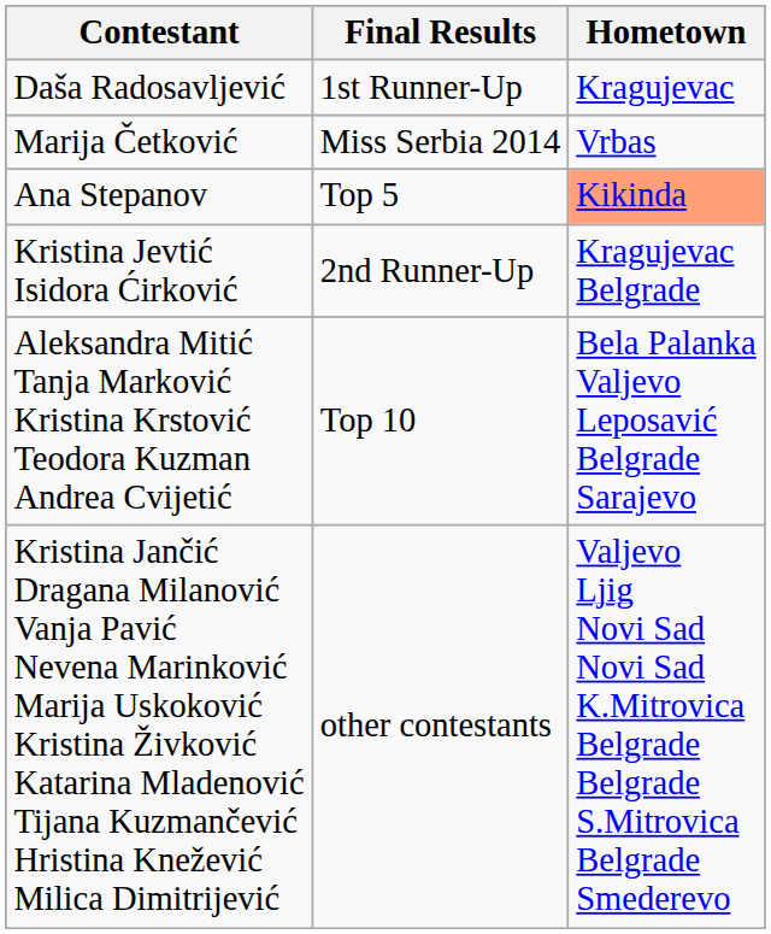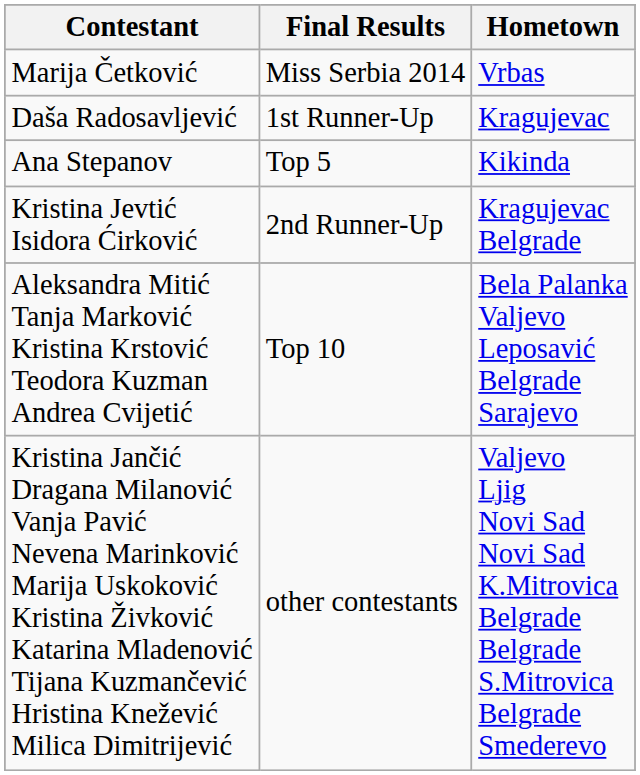rows swapped: Marija Četković <-> Daša Radosavljević
Ana Stepanov | Hometown: lightsalmon background -> no background
